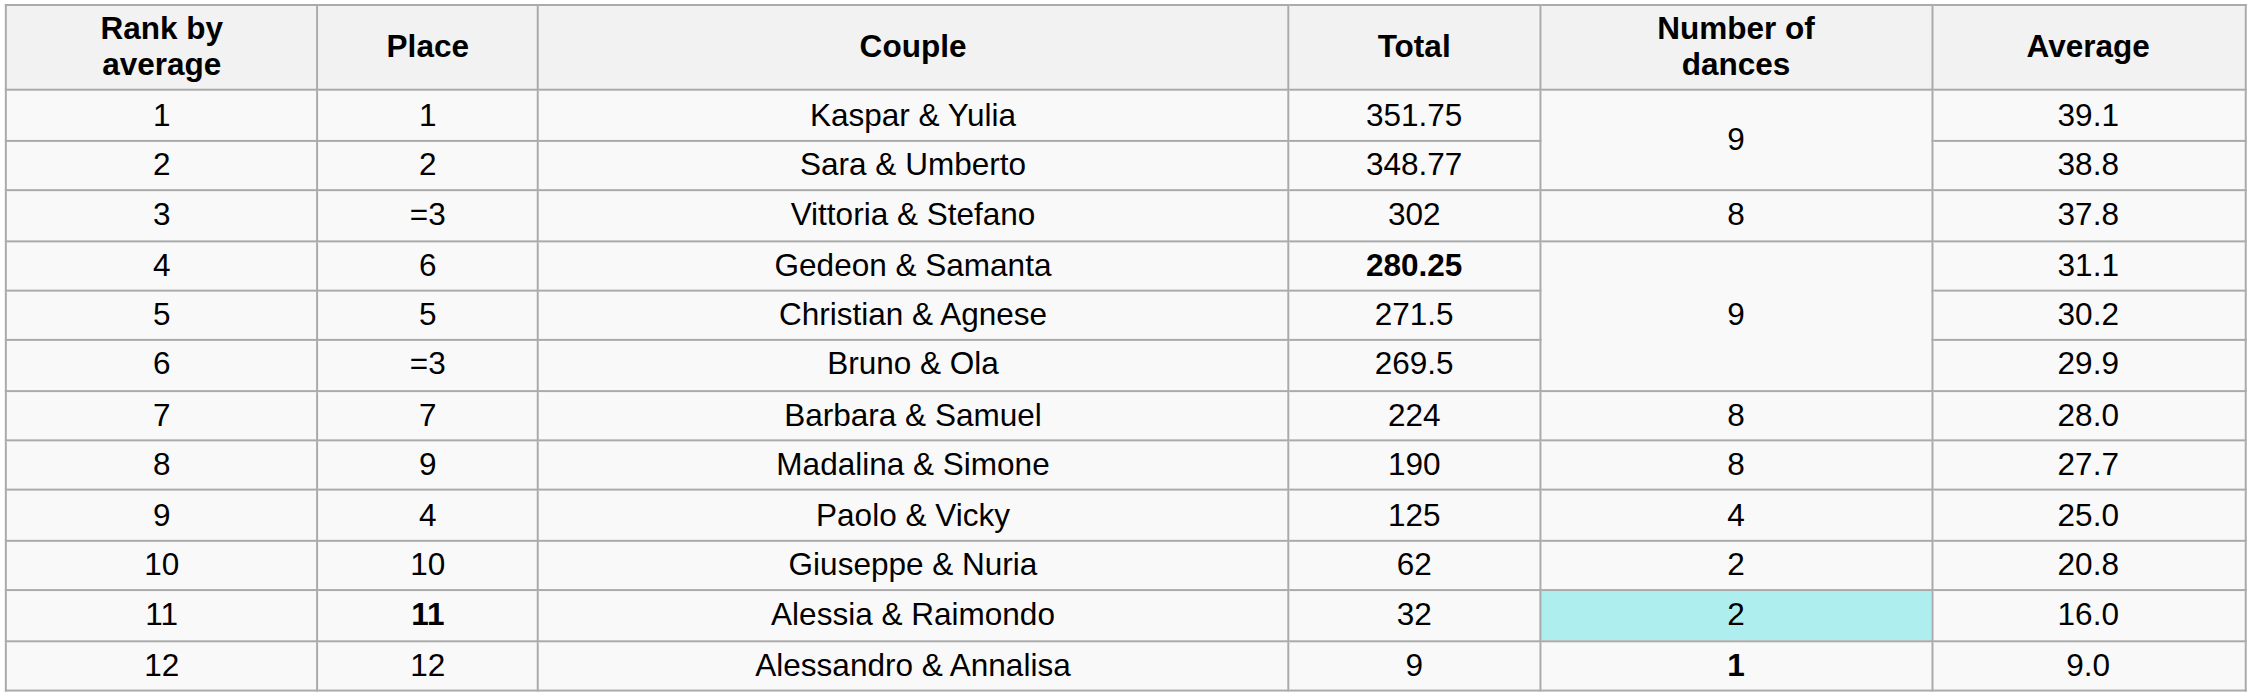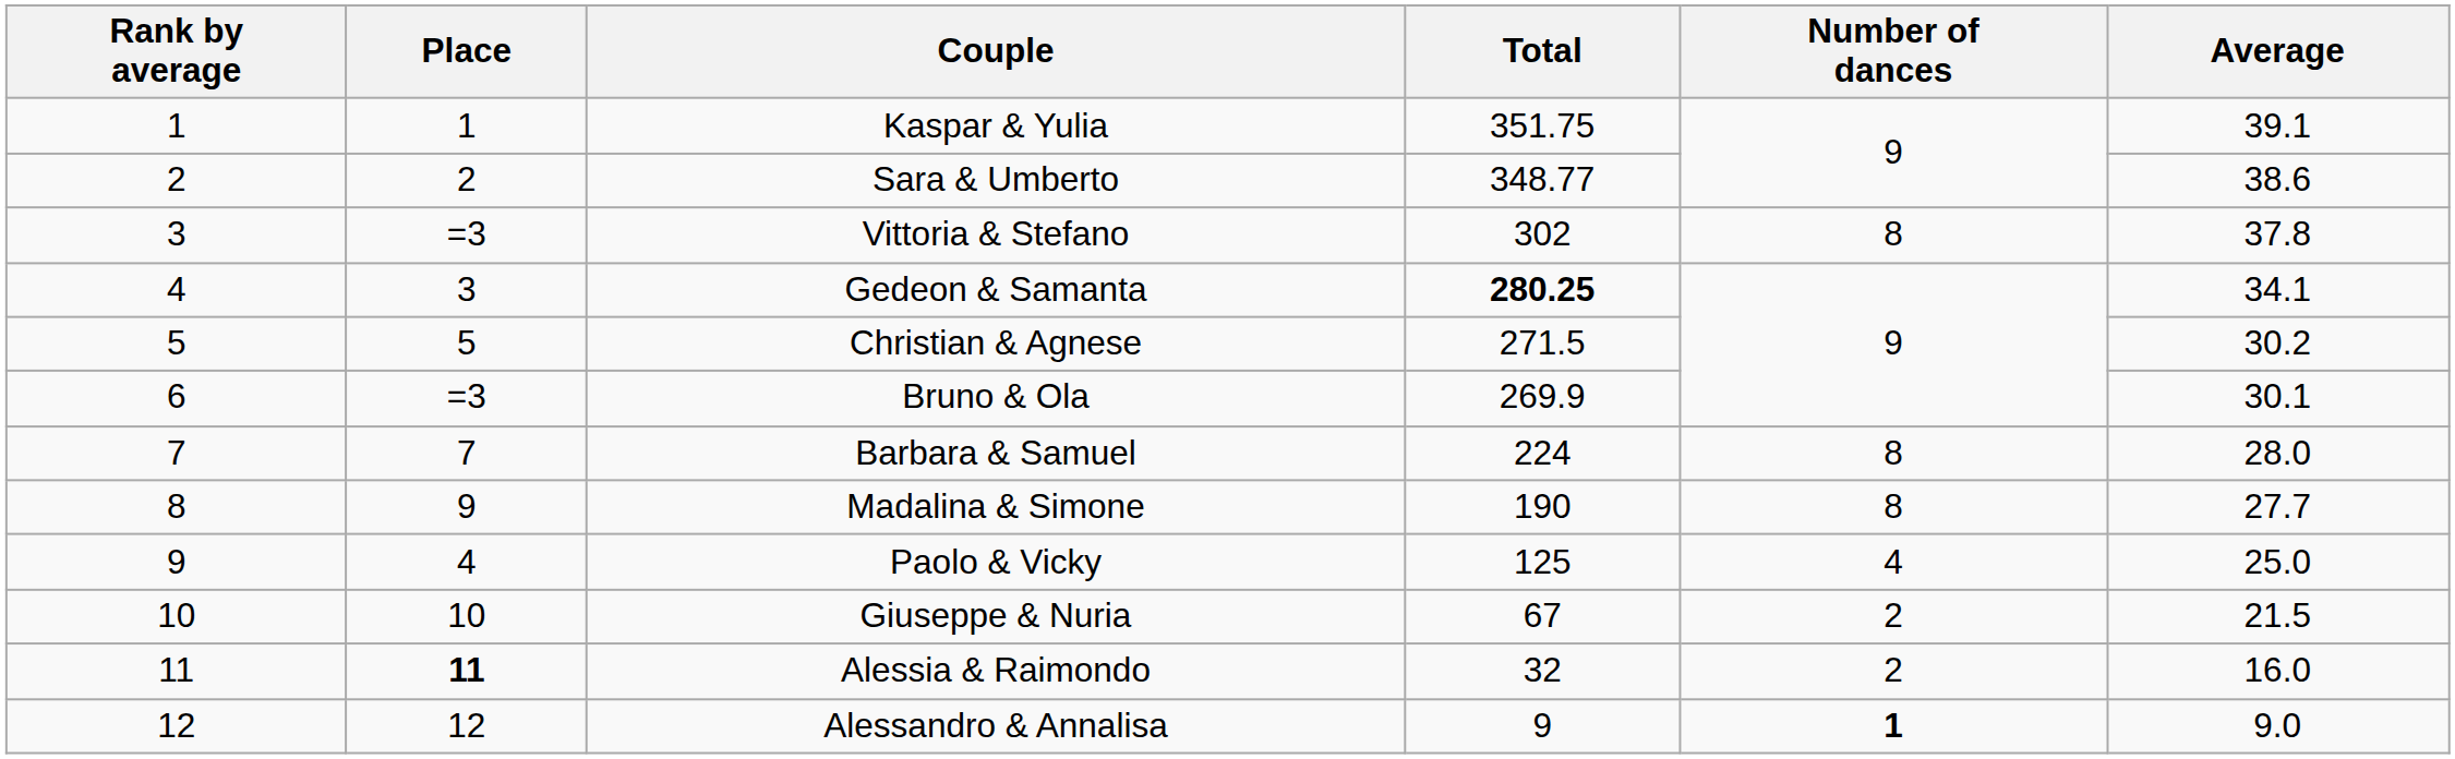Sara & Umberto | Average: 38.8 -> 38.6
Gedeon & Samanta | Place: 6 -> 3
Gedeon & Samanta | Average: 31.1 -> 34.1
Bruno & Ola | Total: 269.5 -> 269.9
Bruno & Ola | Average: 29.9 -> 30.1
Giuseppe & Nuria | Total: 62 -> 67
Giuseppe & Nuria | Average: 20.8 -> 21.5
Alessia & Raimondo | Number of dances: paleturquoise background -> no background
